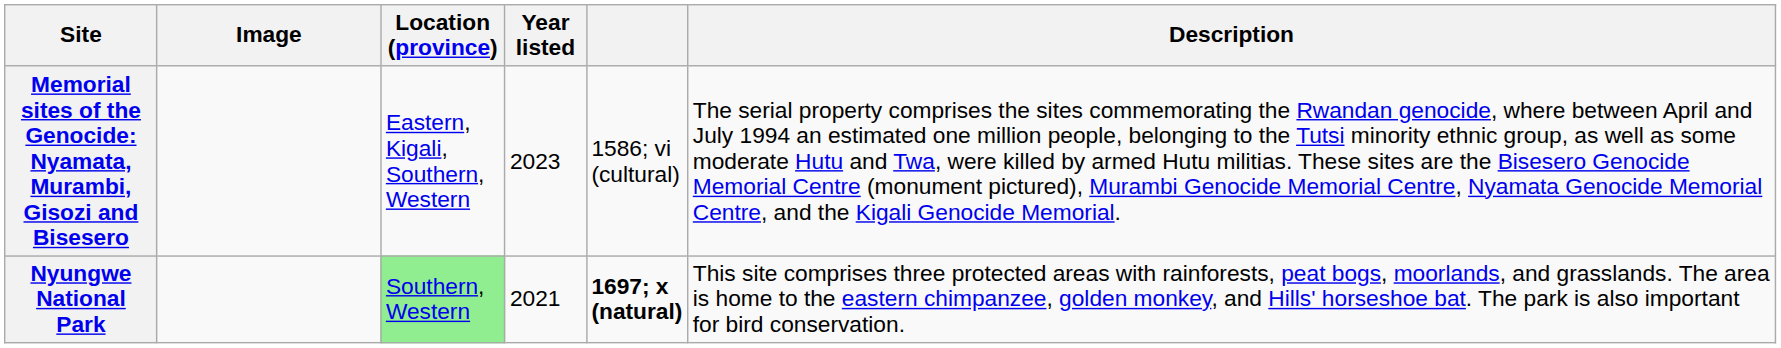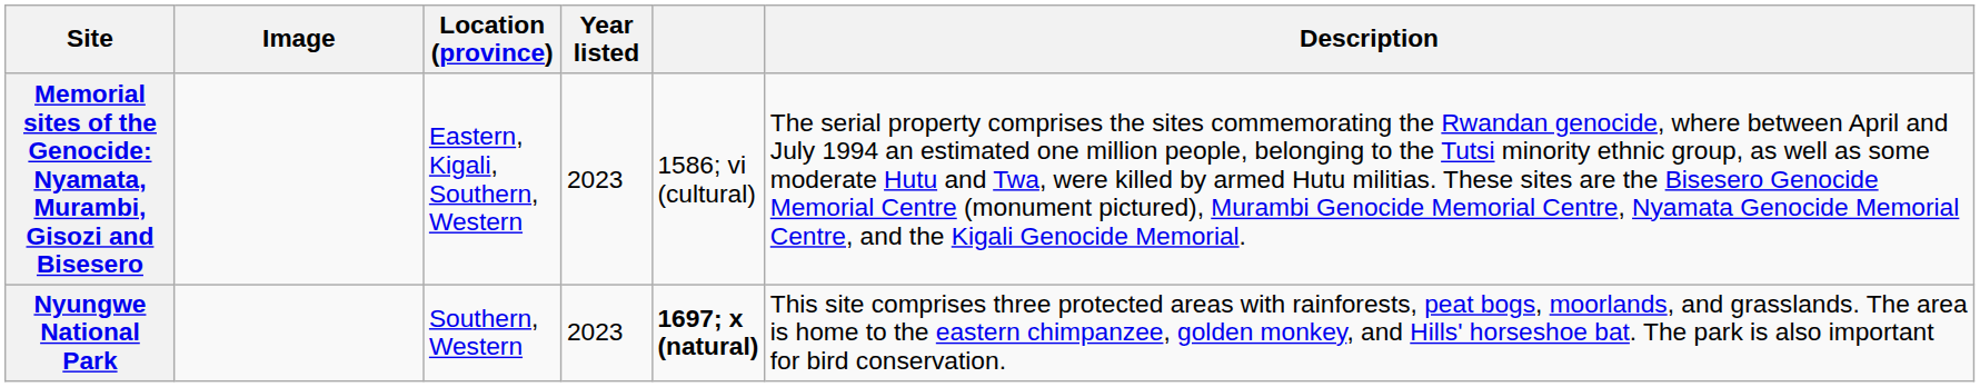Nyungwe National Park | Location (province): lightgreen background -> no background
Nyungwe National Park | Year listed: 2021 -> 2023
